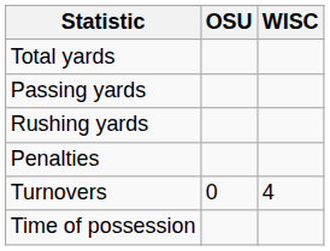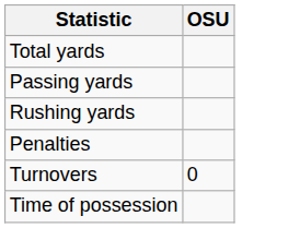- column: WISC | 4
